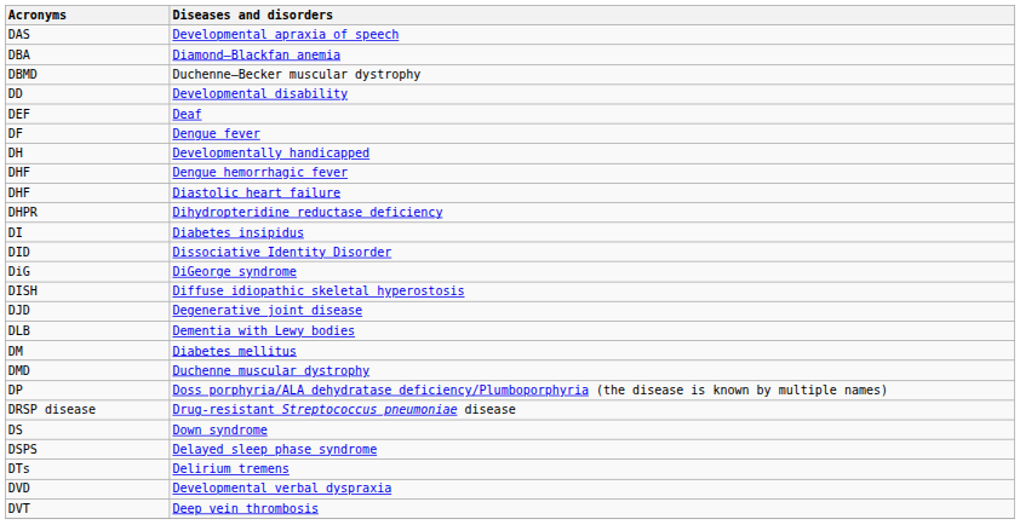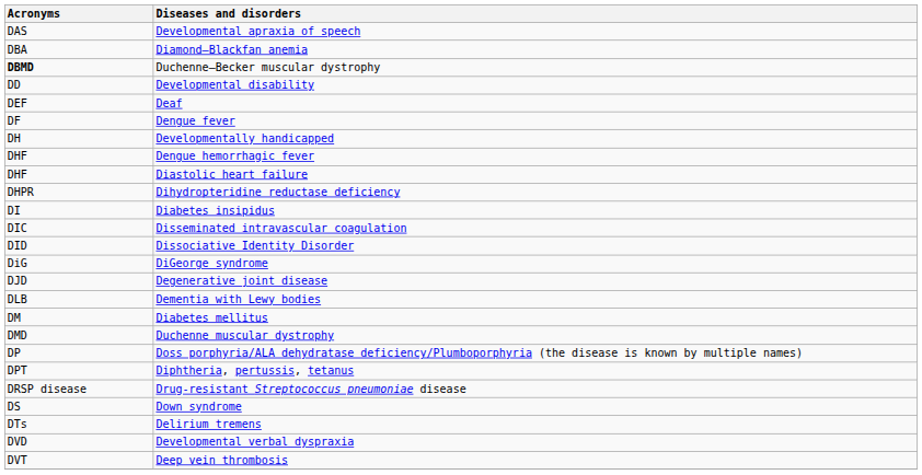Duchenne–Becker muscular dystrophy | Acronyms: normal -> bold
+ row: DIC | Disseminated intravascular coagulation
- row: DISH | Diffuse idiopathic skeletal hyperostosis
+ row: DPT | Diphtheria, pertussis, tetanus
- row: DSPS | Delayed sleep phase syndrome
